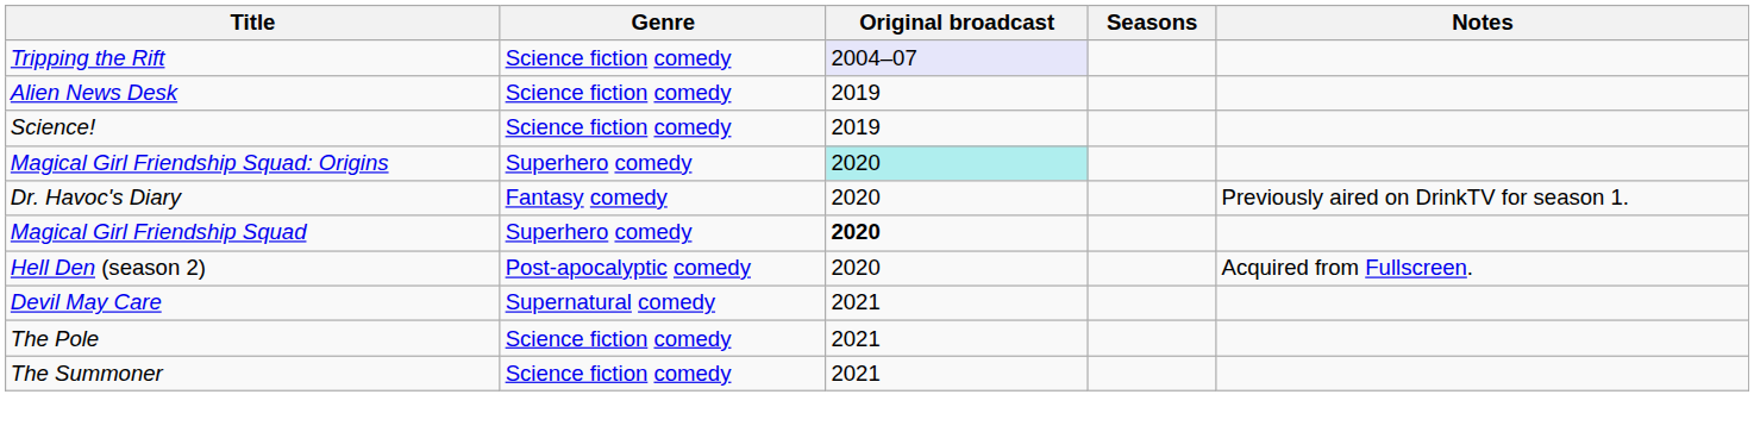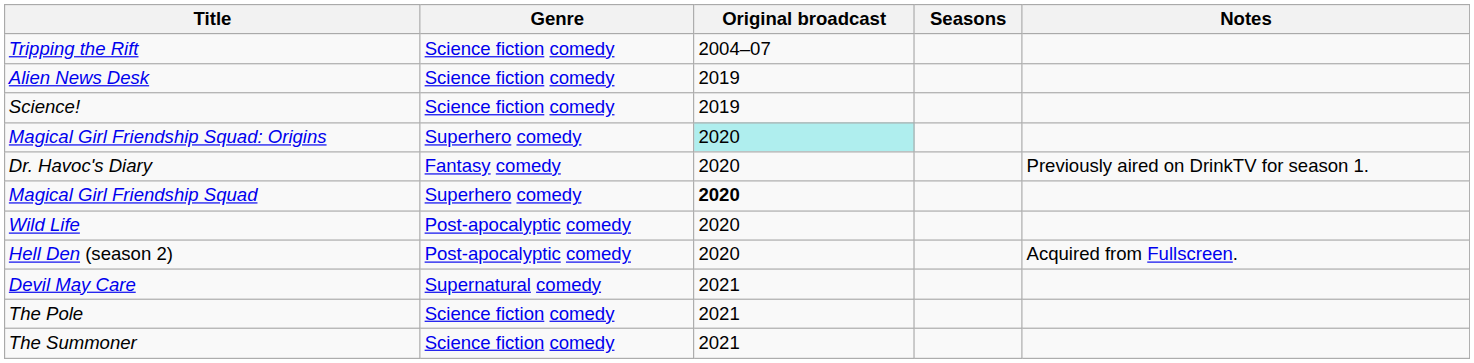Tripping the Rift | Original broadcast: lavender background -> no background
+ row: Wild Life | Post-apocalyptic comedy | 2020
